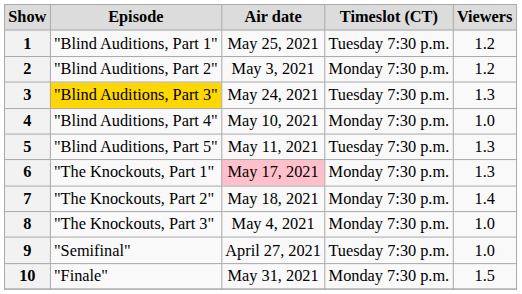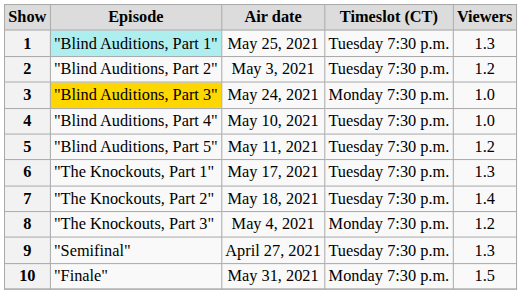1 | Episode: no background -> paleturquoise background
1 | Viewers: 1.2 -> 1.3
2 | Timeslot (CT): Monday 7:30 p.m. -> Tuesday 7:30 p.m.
3 | Timeslot (CT): Tuesday 7:30 p.m. -> Monday 7:30 p.m.
3 | Viewers: 1.3 -> 1.0
4 | Timeslot (CT): Monday 7:30 p.m. -> Tuesday 7:30 p.m.
5 | Viewers: 1.3 -> 1.2
6 | Air date: pink background -> no background
6 | Timeslot (CT): Monday 7:30 p.m. -> Tuesday 7:30 p.m.
7 | Timeslot (CT): Monday 7:30 p.m. -> Tuesday 7:30 p.m.
8 | Viewers: 1.0 -> 1.2
9 | Viewers: 1.0 -> 1.3
